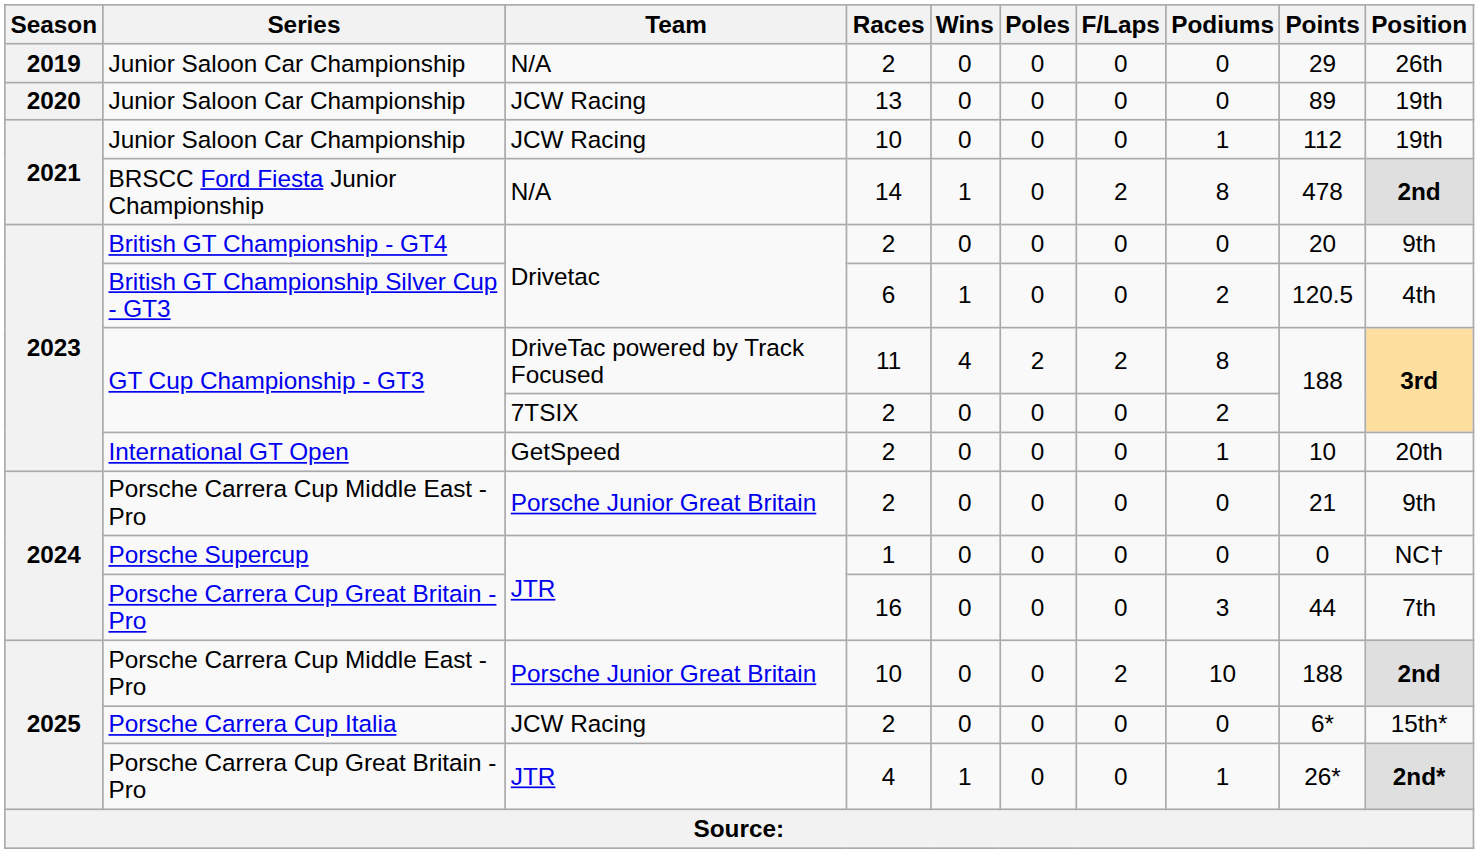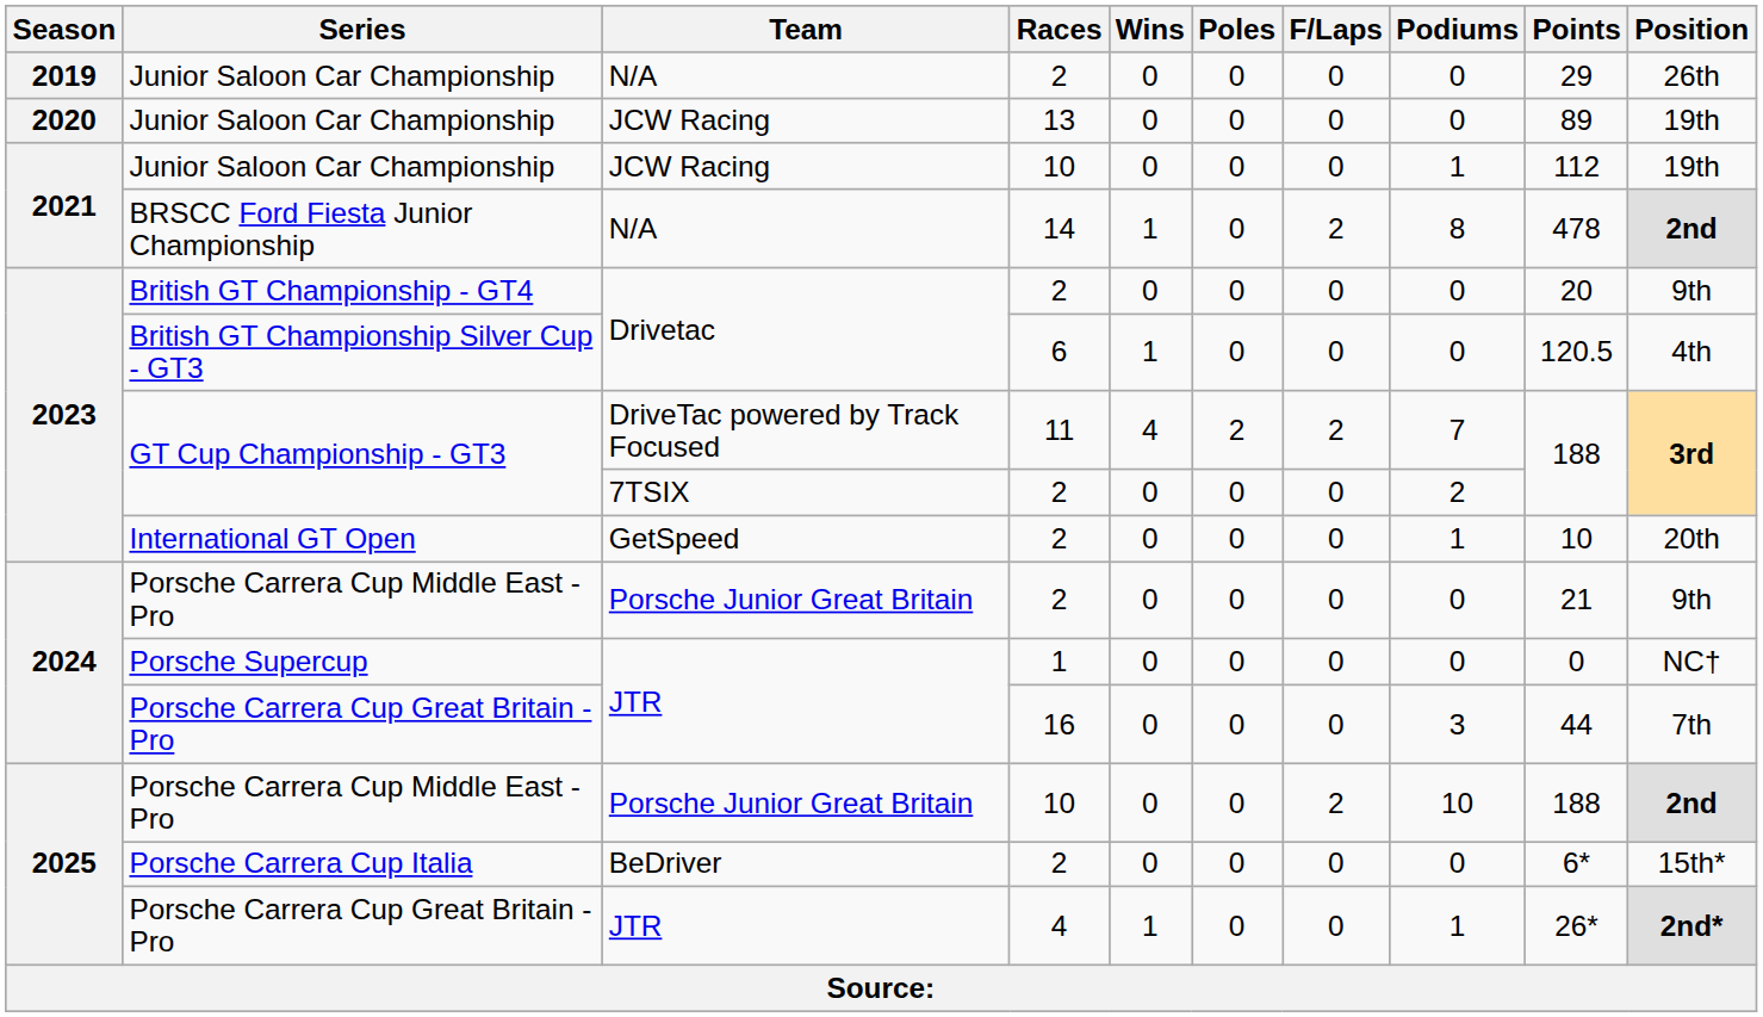British GT Championship Silver Cup - GT3 | Podiums: 2 -> 0
GT Cup Championship - GT3 / 11 | Podiums: 8 -> 7
Porsche Carrera Cup Italia | Team: JCW Racing -> BeDriver
